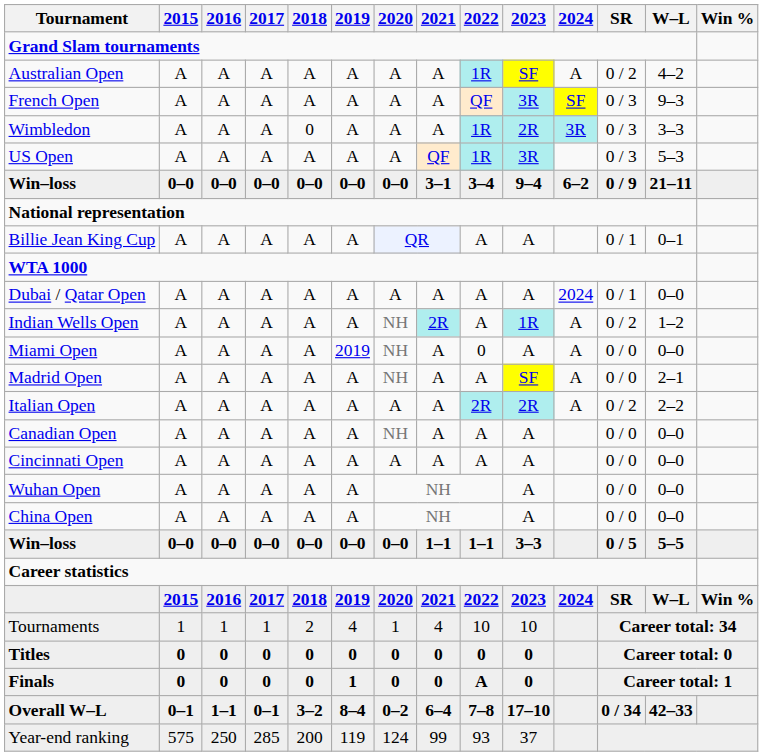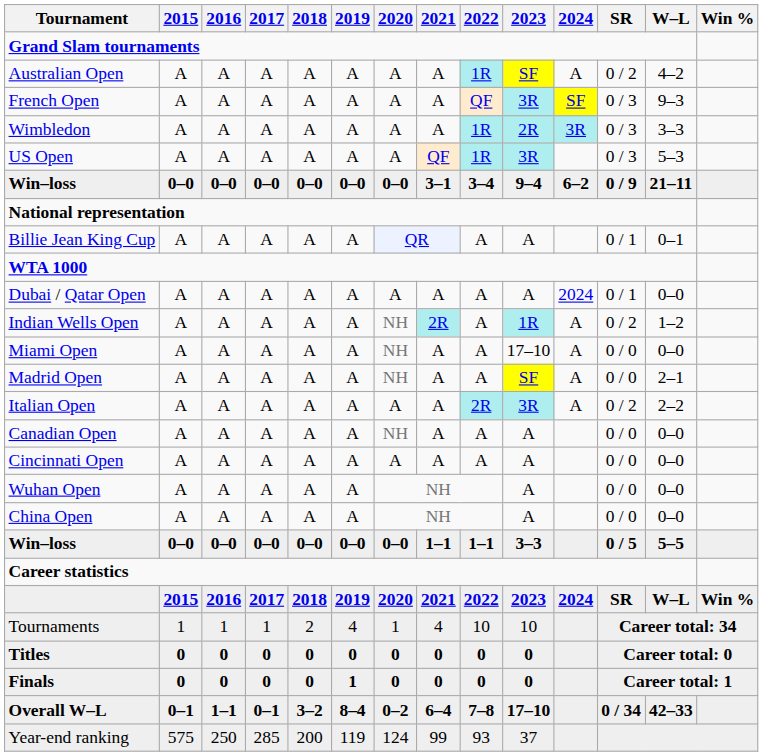Wimbledon | 2018: 0 -> A
Miami Open | 2019: 2019 -> A
Miami Open | 2022: 0 -> A
Miami Open | 2023: A -> 17–10
Italian Open | 2023: 2R -> 3R
Finals | 2022: A -> 0
